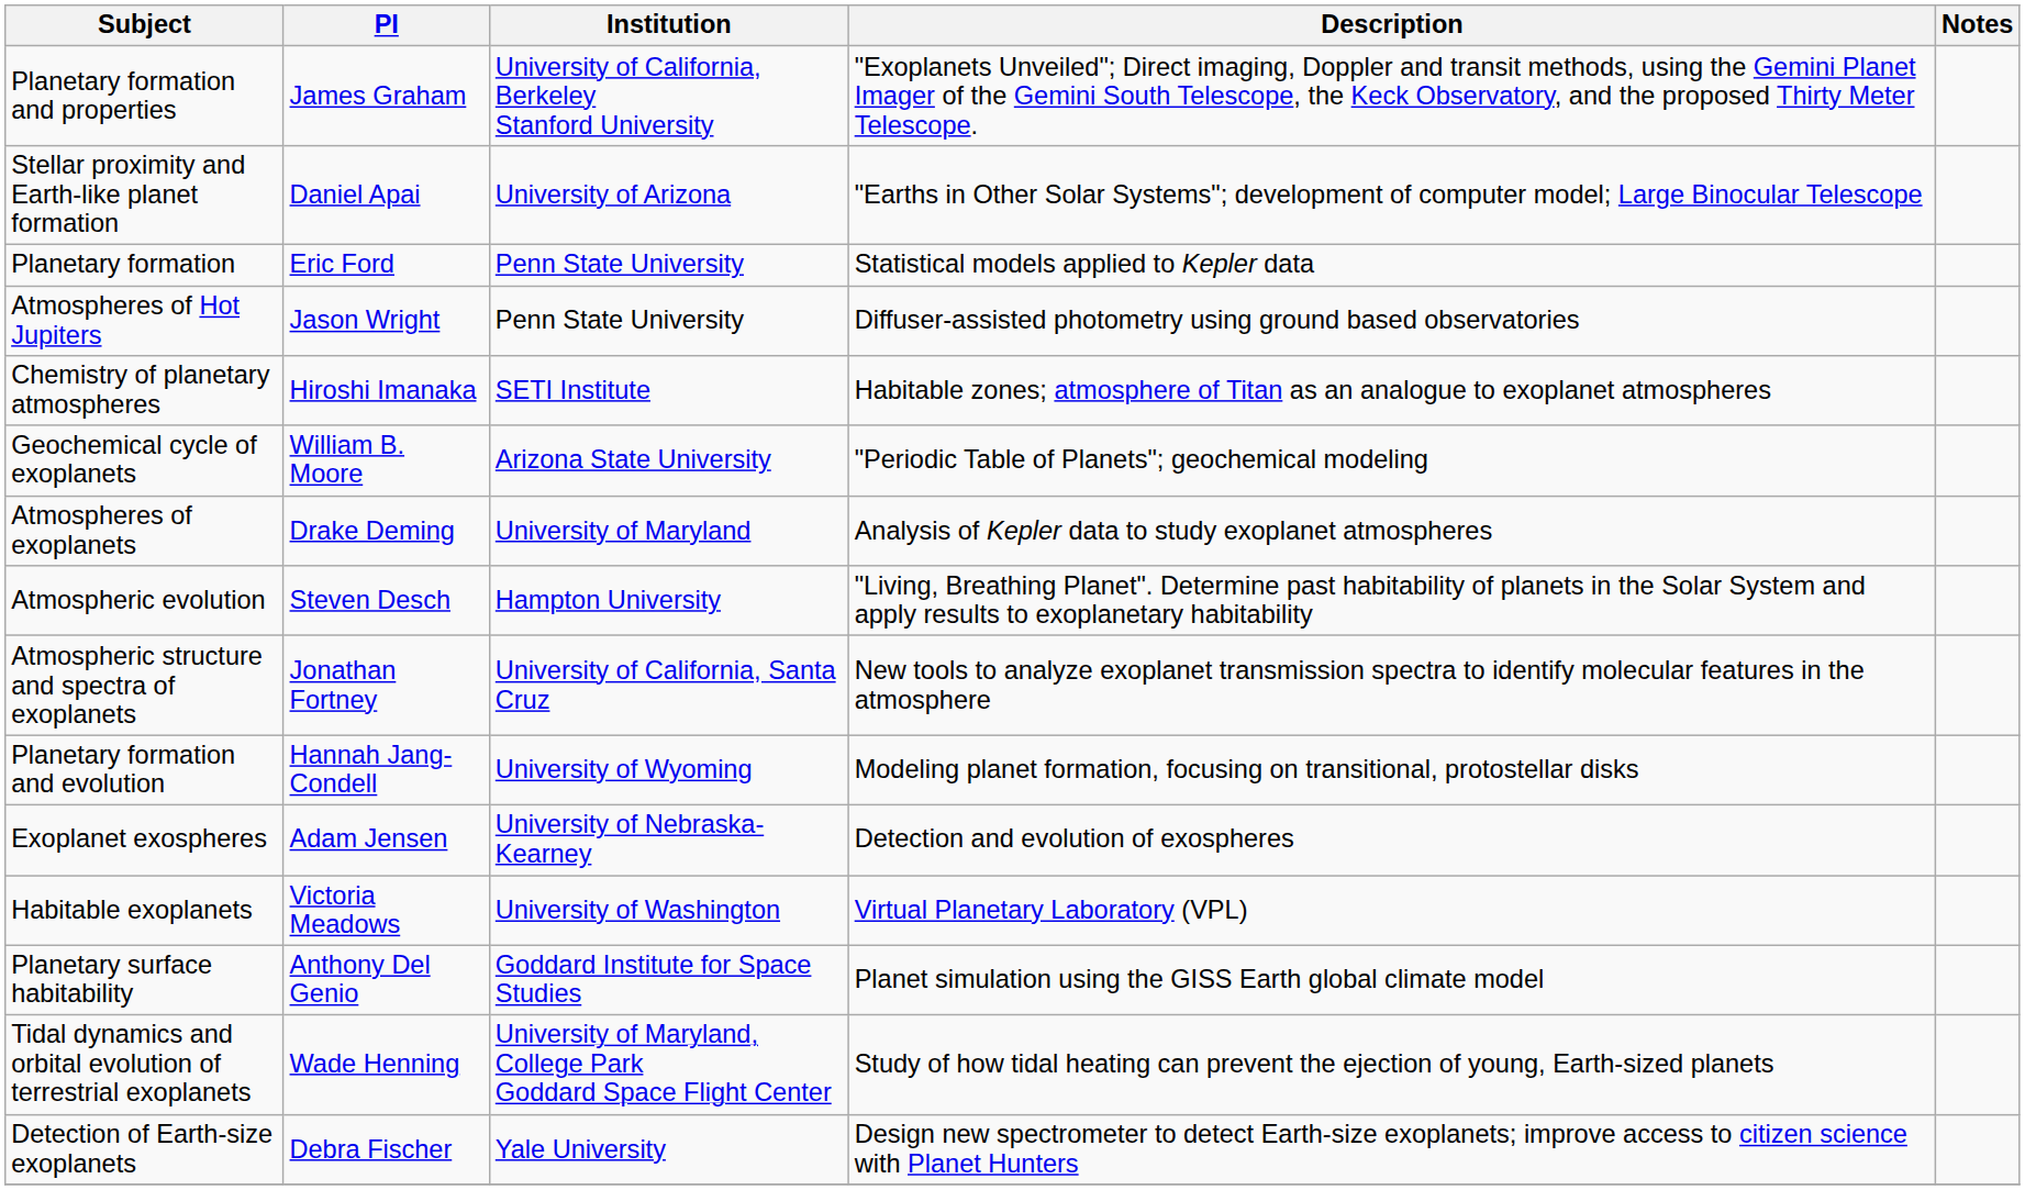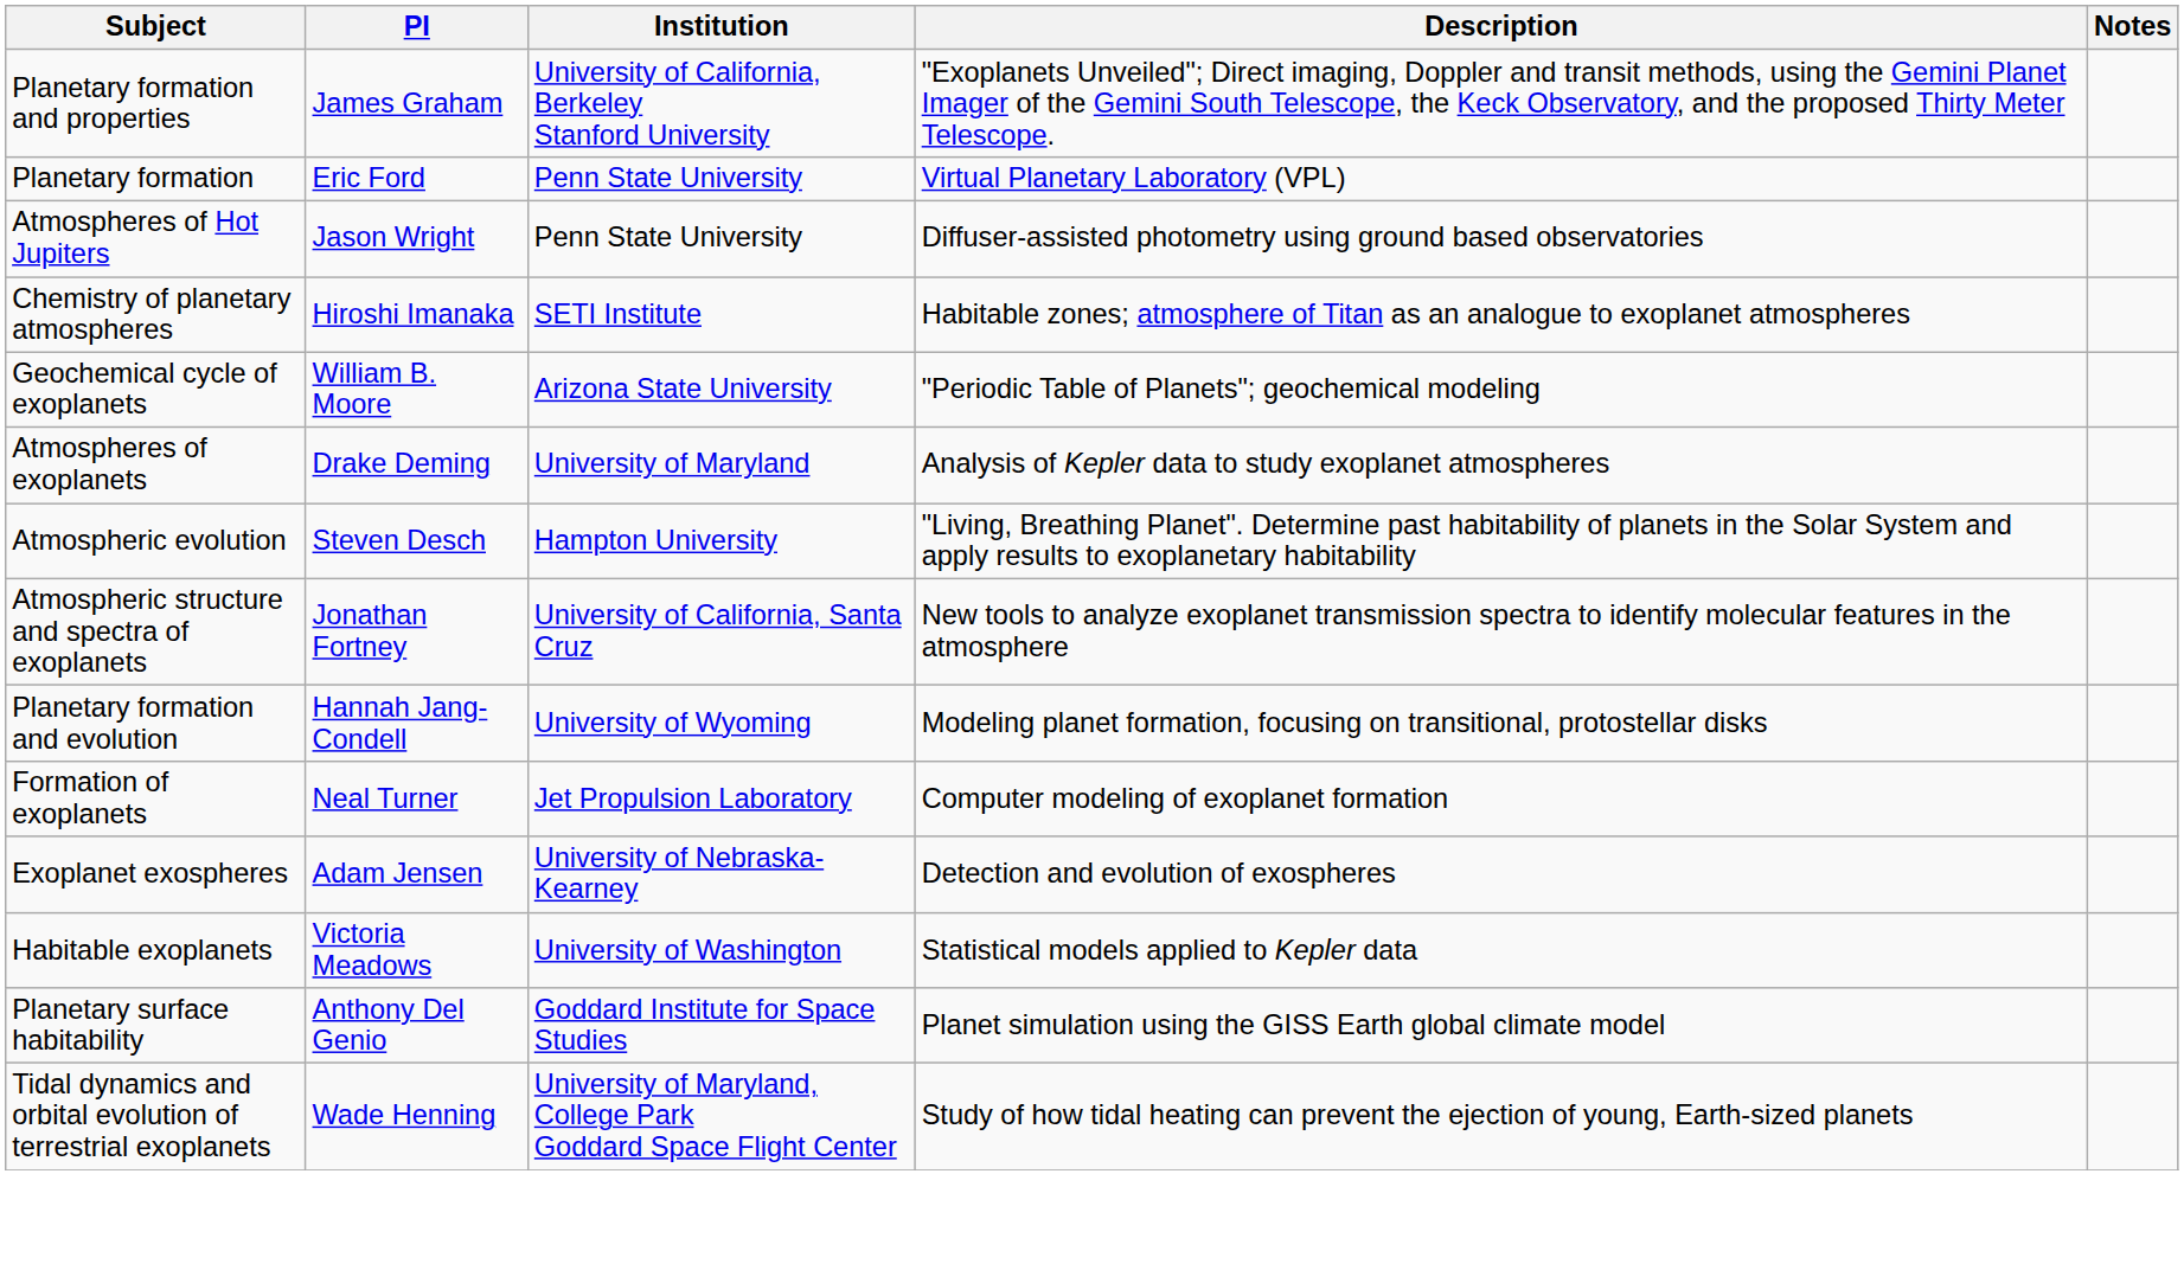- row: Stellar proximity and Earth-like planet formation | Daniel Apai | University of Arizona | "Earths in Other Solar Systems"; development of computer model; Large Binocular Telescope
Planetary formation | Description: Statistical models applied to Kepler data -> Virtual Planetary Laboratory (VPL)
+ row: Formation of exoplanets | Neal Turner | Jet Propulsion Laboratory | Computer modeling of exoplanet formation
Habitable exoplanets | Description: Virtual Planetary Laboratory (VPL) -> Statistical models applied to Kepler data
- row: Detection of Earth-size exoplanets | Debra Fischer | Yale University | Design new spectrometer to detect Earth-size exoplanets; improve access to citizen science with Planet Hunters
